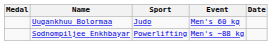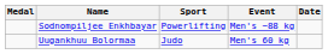rows swapped: Uugankhuu Bolormaa <-> Sodnompiljee Enkhbayar
